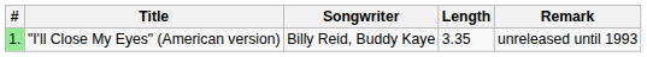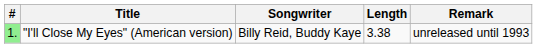"I'll Close My Eyes" (American version) | Length: 3.35 -> 3.38
